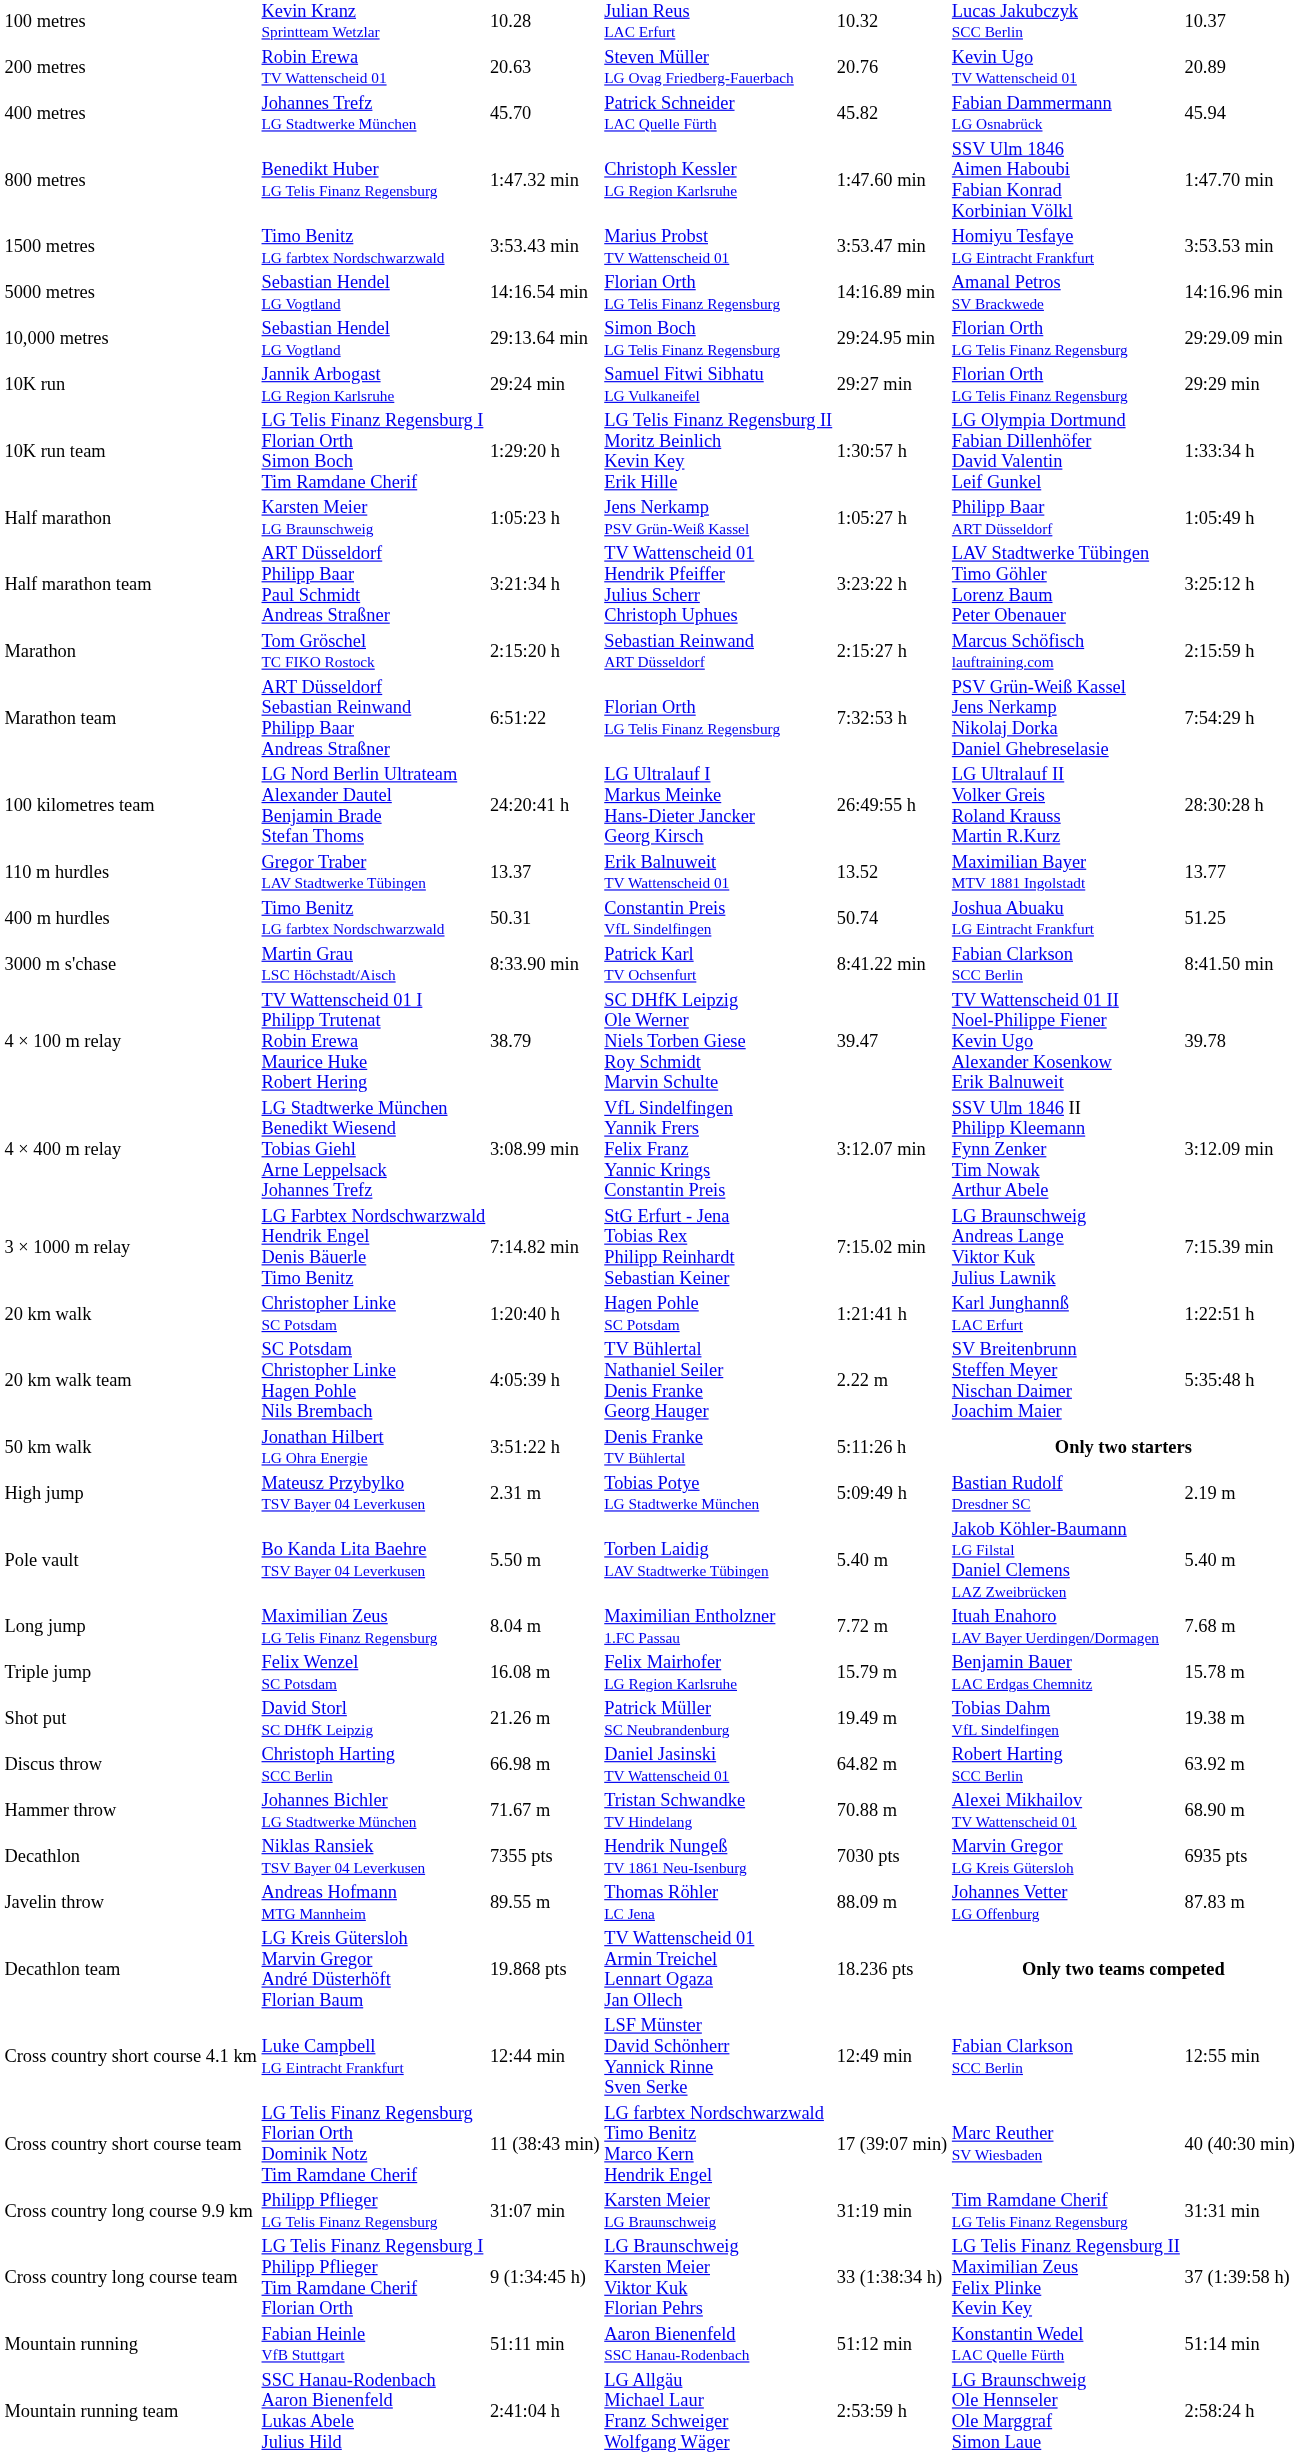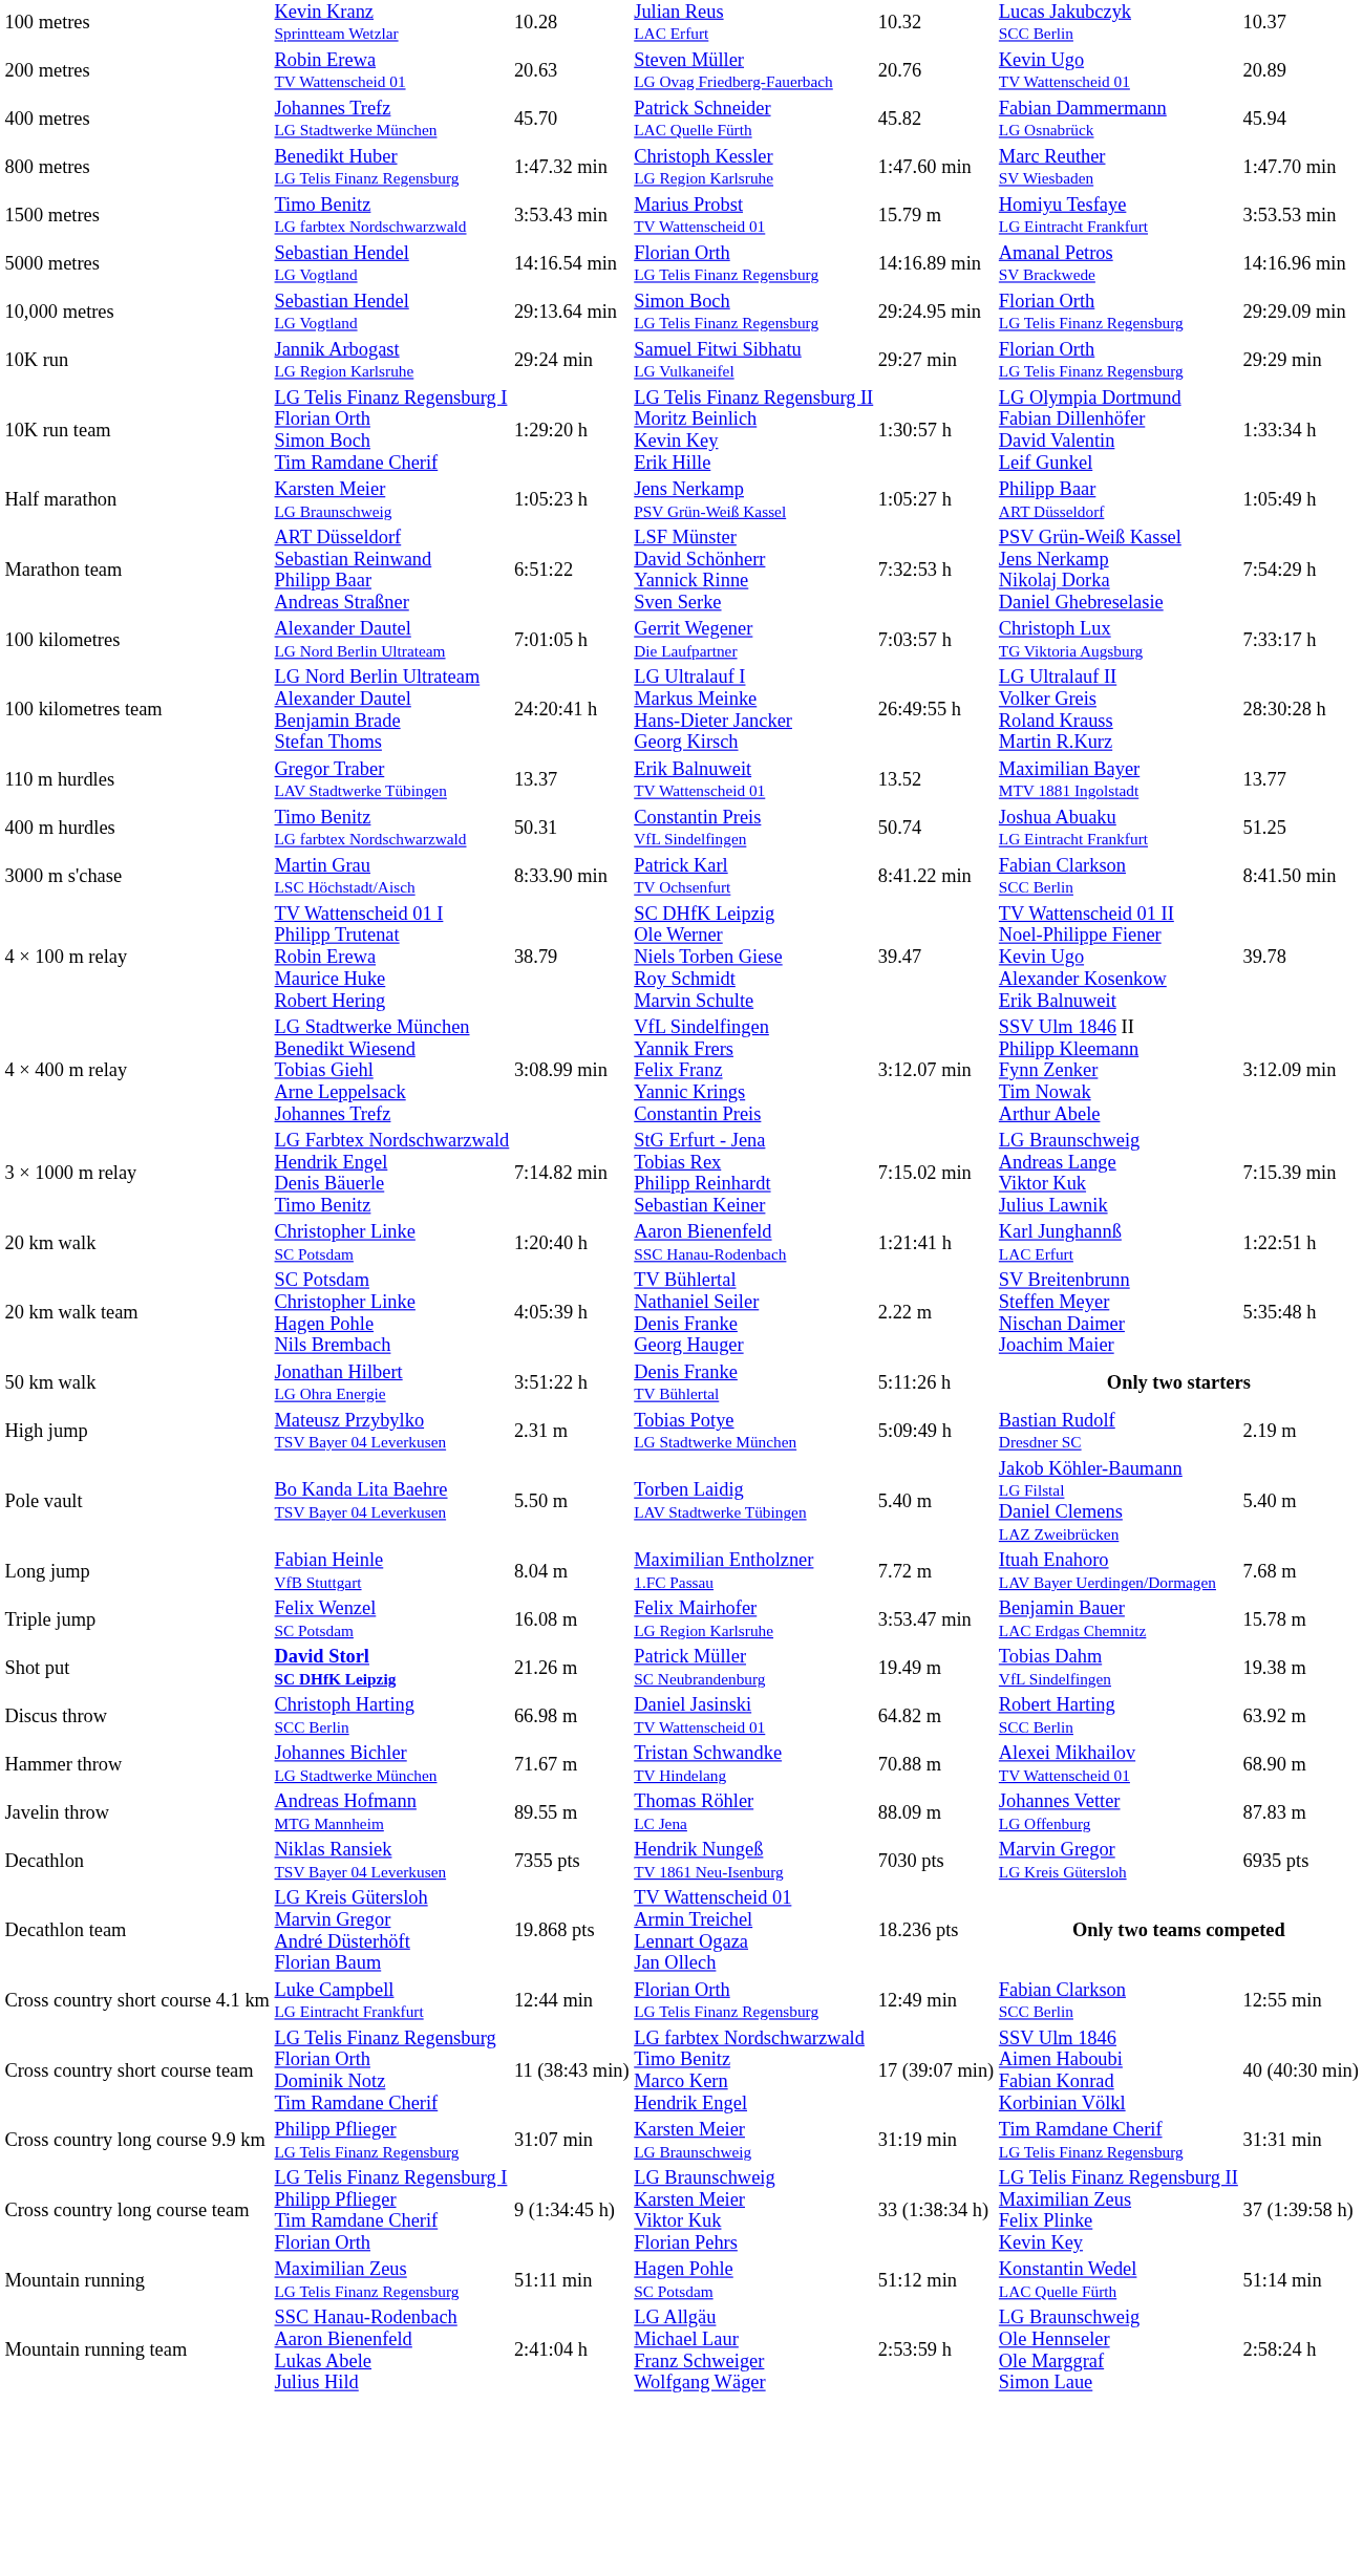800 metres | column 6: SSV Ulm 1846 Aimen Haboubi Fabian Konrad Korbinian Völkl -> Marc Reuther SV Wiesbaden
1500 metres | column 5: 3:53.47 min -> 15.79 m
- row: Half marathon team | ART Düsseldorf Philipp Baar Paul Schmidt Andreas Straßner | 3:21:34 h | TV Wattenscheid 01 Hendrik Pfeiffer Julius Scherr Christoph Uphues | 3:23:22 h | LAV Stadtwerke Tübingen Timo Göhler Lorenz Baum Peter Obenauer | 3:25:12 h
- row: Marathon | Tom Gröschel TC FIKO Rostock | 2:15:20 h | Sebastian Reinwand ART Düsseldorf | 2:15:27 h | Marcus Schöfisch lauftraining.com | 2:15:59 h
Marathon team | column 4: Florian Orth LG Telis Finanz Regensburg -> LSF Münster David Schönherr Yannick Rinne Sven Serke
+ row: 100 kilometres | Alexander Dautel LG Nord Berlin Ultrateam | 7:01:05 h | Gerrit Wegener Die Laufpartner | 7:03:57 h | Christoph Lux TG Viktoria Augsburg | 7:33:17 h
20 km walk | column 4: Hagen Pohle SC Potsdam -> Aaron Bienenfeld SSC Hanau-Rodenbach
Long jump | column 2: Maximilian Zeus LG Telis Finanz Regensburg -> Fabian Heinle VfB Stuttgart
Triple jump | column 5: 15.79 m -> 3:53.47 min
Shot put | column 2: normal -> bold
rows swapped: Javelin throw <-> Decathlon
Cross country short course 4.1 km | column 4: LSF Münster David Schönherr Yannick Rinne Sven Serke -> Florian Orth LG Telis Finanz Regensburg
Cross country short course team | column 6: Marc Reuther SV Wiesbaden -> SSV Ulm 1846 Aimen Haboubi Fabian Konrad Korbinian Völkl
Mountain running | column 2: Fabian Heinle VfB Stuttgart -> Maximilian Zeus LG Telis Finanz Regensburg
Mountain running | column 4: Aaron Bienenfeld SSC Hanau-Rodenbach -> Hagen Pohle SC Potsdam
